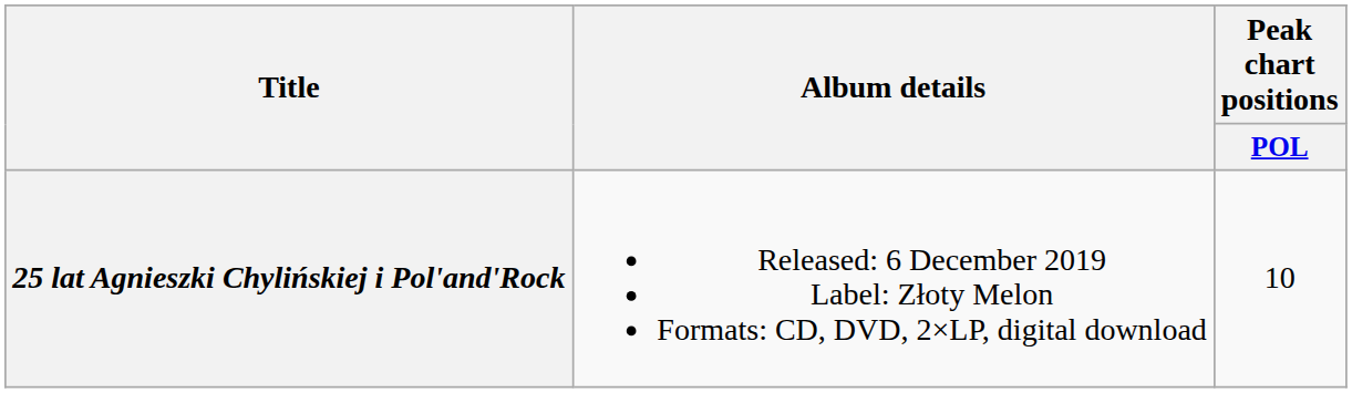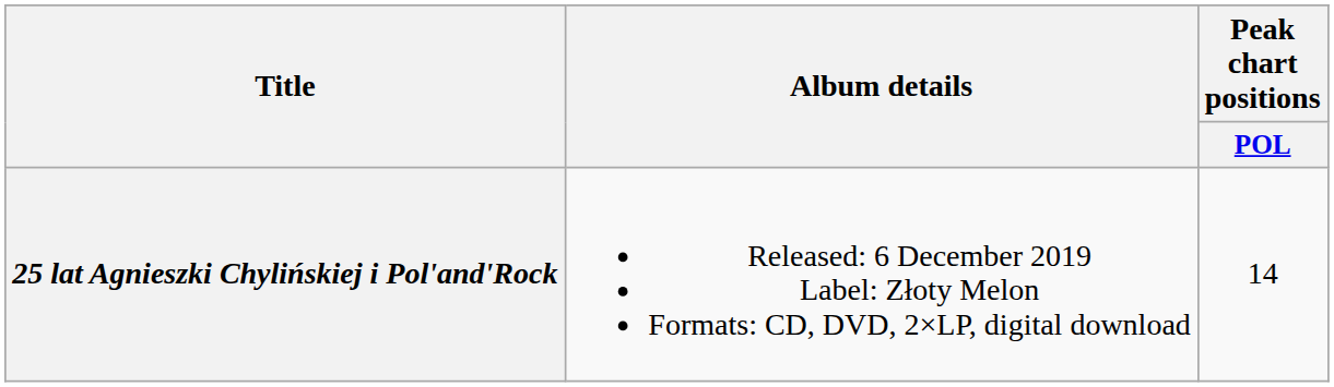25 lat Agnieszki Chylińskiej i Pol'and'Rock | Peak chart positions / POL: 10 -> 14
